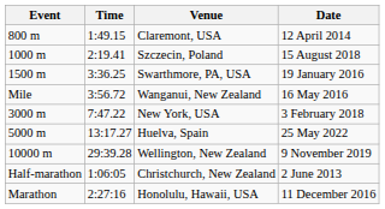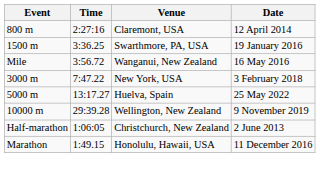Claremont, USA | Time: 1:49.15 -> 2:27:16
- row: 1000 m | 2:19.41 | Szczecin, Poland | 15 August 2018
Honolulu, Hawaii, USA | Time: 2:27:16 -> 1:49.15
